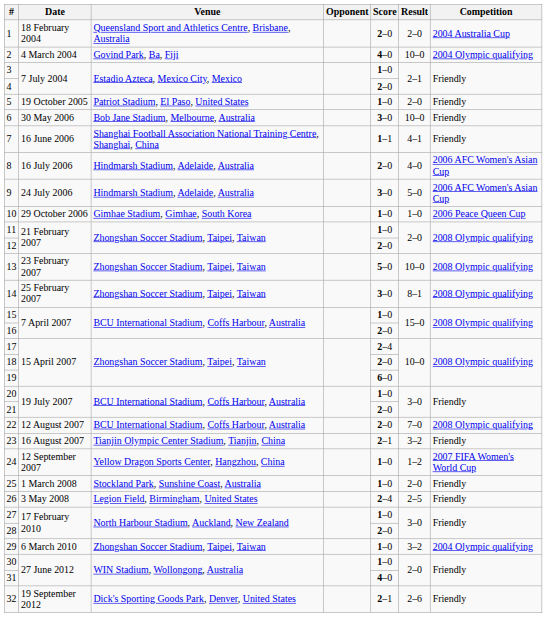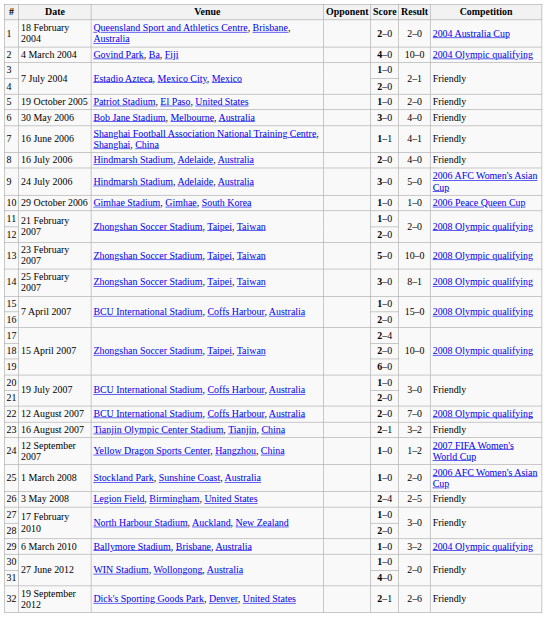6 | Result: 10–0 -> 4–0
8 | Competition: 2006 AFC Women's Asian Cup -> Friendly
25 | Competition: Friendly -> 2006 AFC Women's Asian Cup
29 | Venue: Zhongshan Soccer Stadium, Taipei, Taiwan -> Ballymore Stadium, Brisbane, Australia
